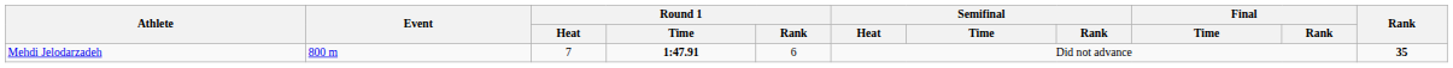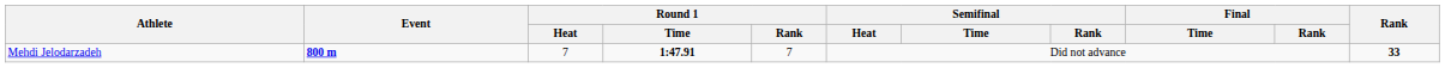Mehdi Jelodarzadeh | Event: normal -> bold
Mehdi Jelodarzadeh | Round 1 / Rank: 6 -> 7
Mehdi Jelodarzadeh | Rank: 35 -> 33
